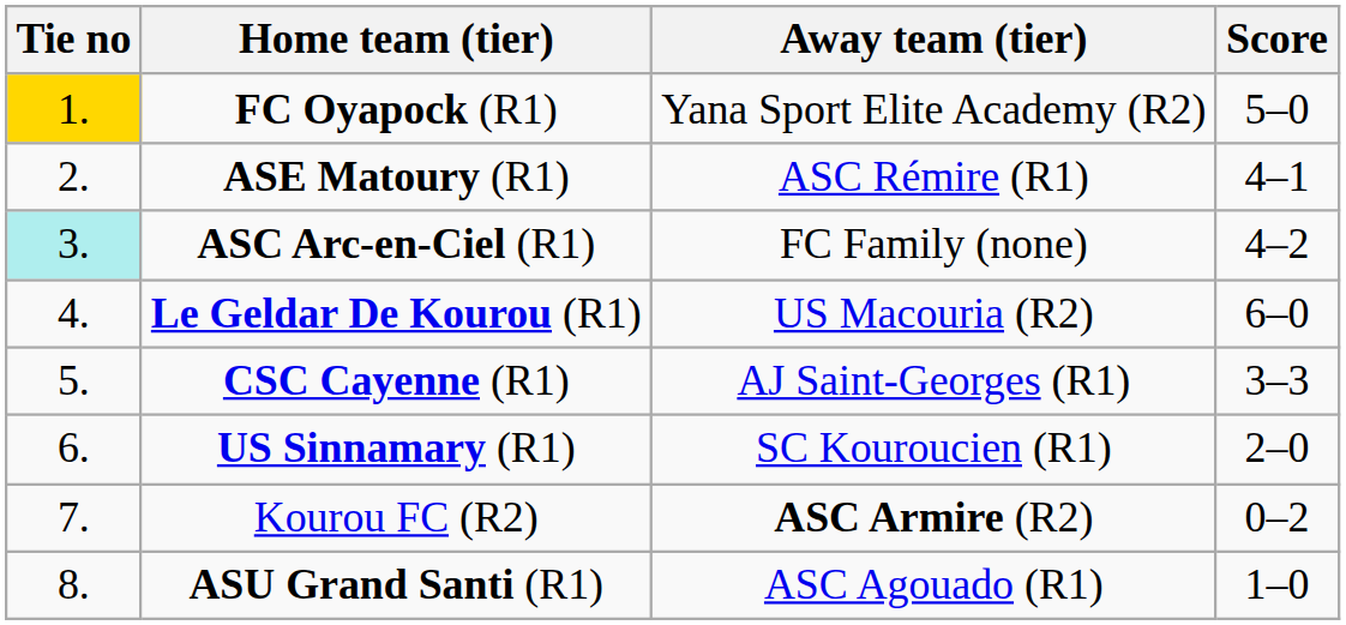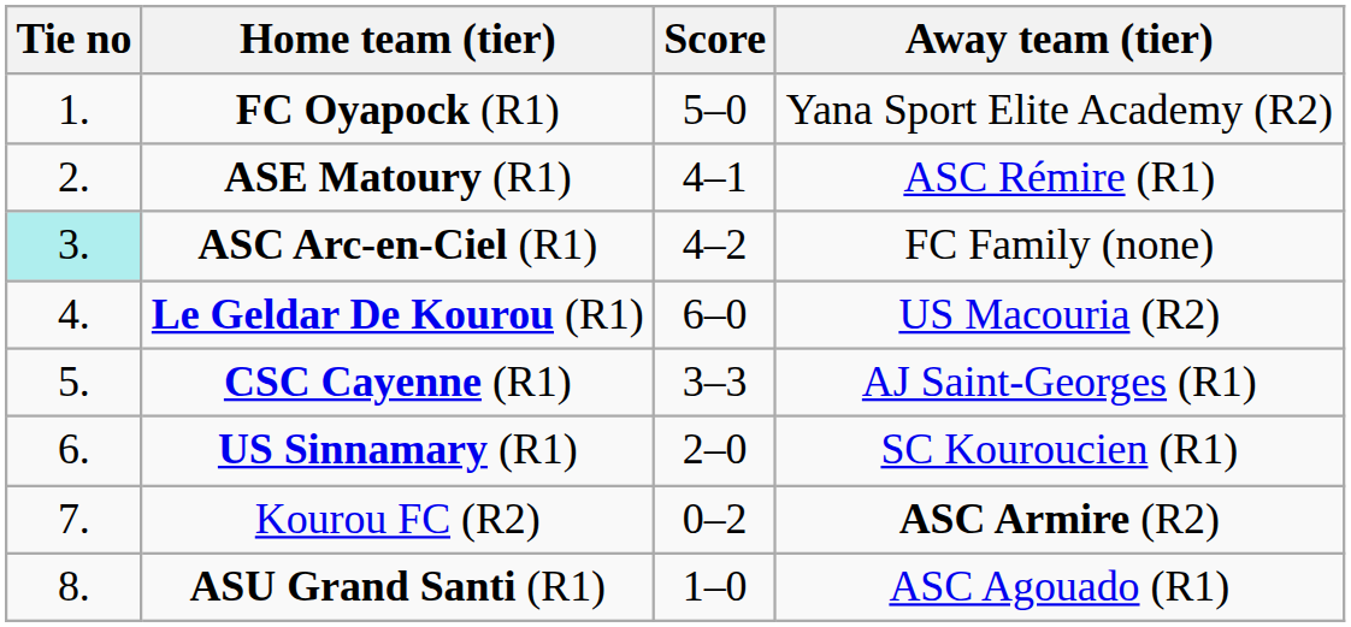columns swapped: Score <-> Away team (tier)
FC Oyapock (R1) | Tie no: gold background -> no background
